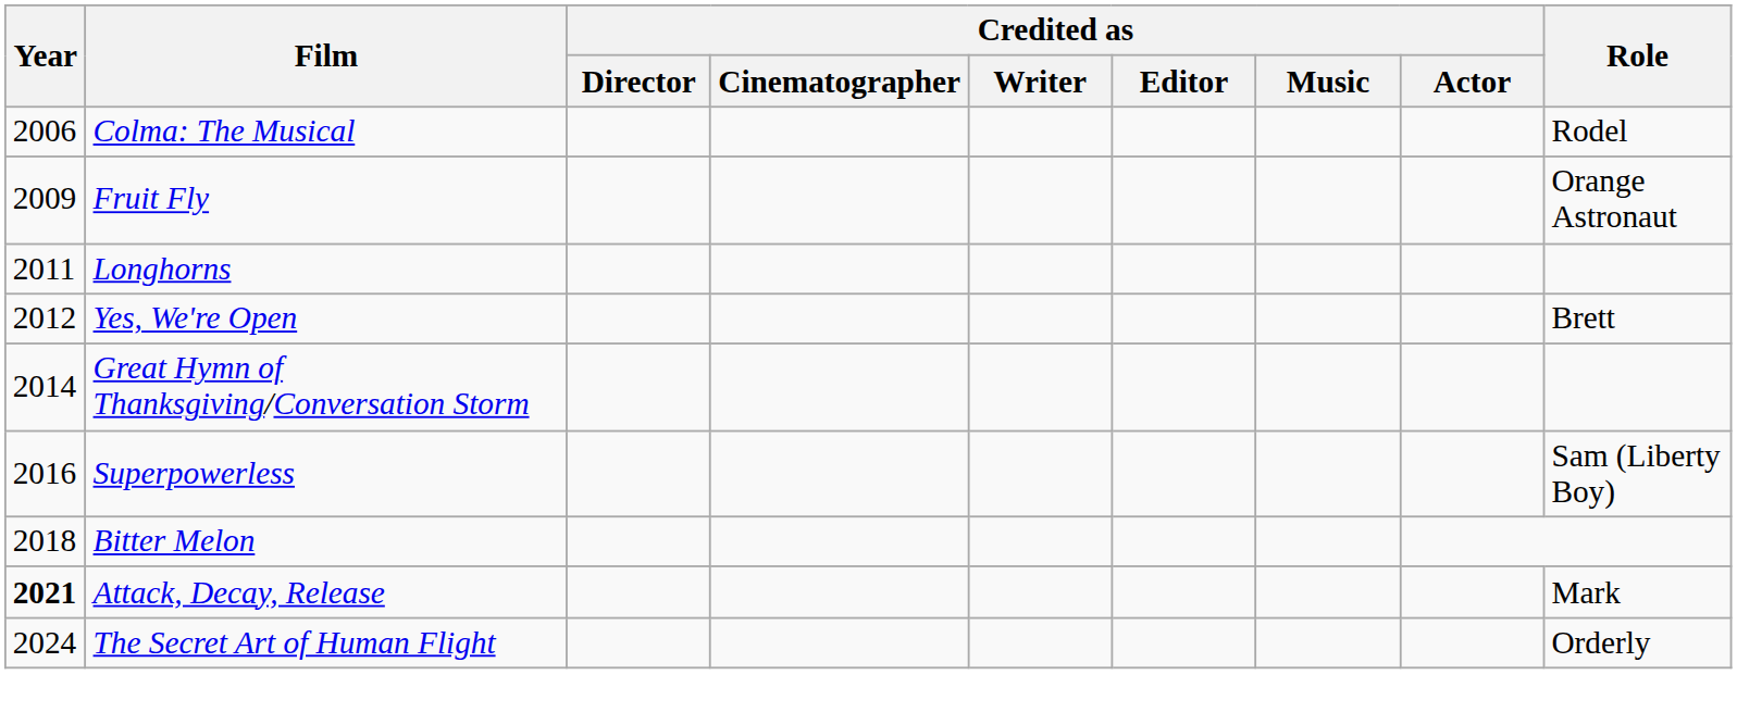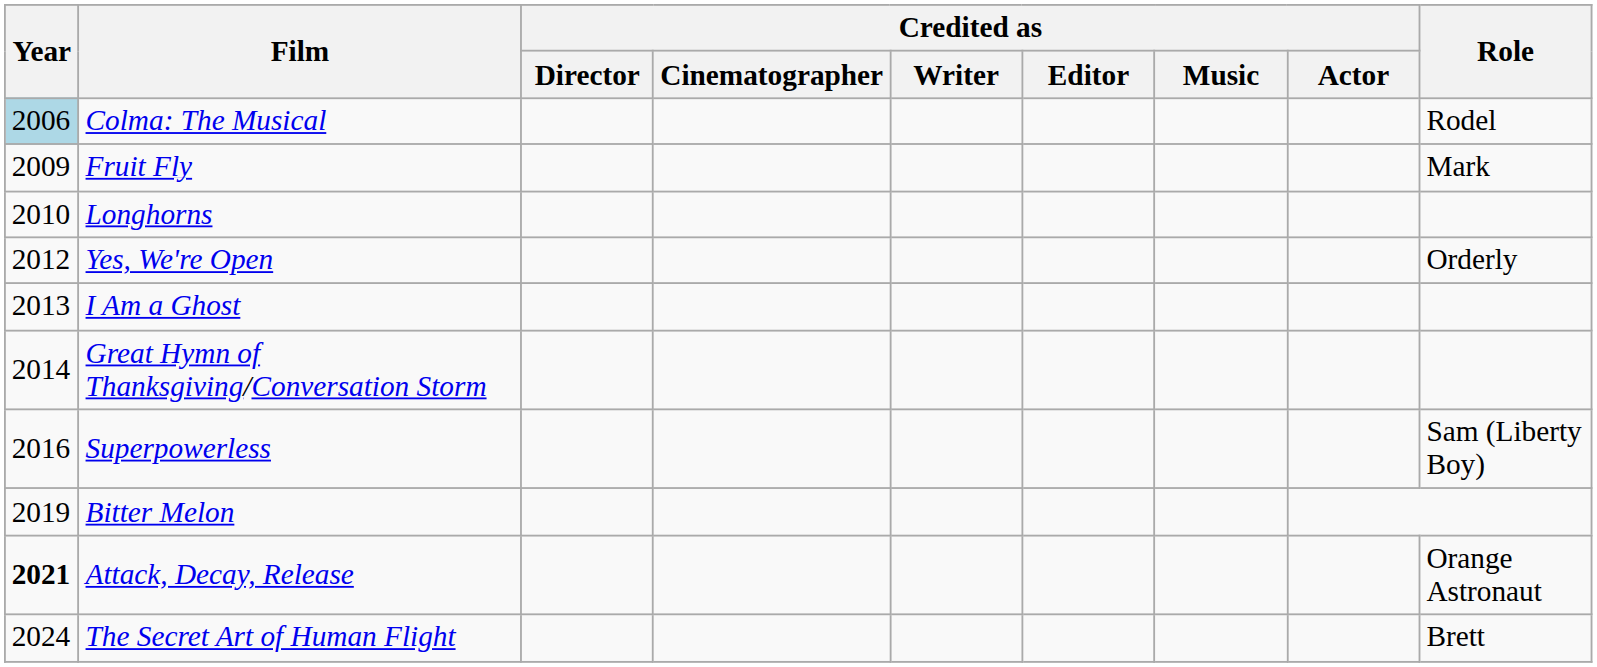Colma: The Musical | Year: no background -> lightblue background
Fruit Fly | Role: Orange Astronaut -> Mark
Longhorns | Year: 2011 -> 2010
Yes, We're Open | Role: Brett -> Orderly
+ row: 2013 | I Am a Ghost
Bitter Melon | Year: 2018 -> 2019
Attack, Decay, Release | Role: Mark -> Orange Astronaut
The Secret Art of Human Flight | Role: Orderly -> Brett
